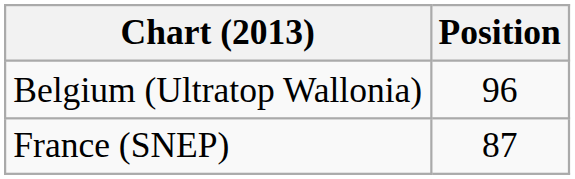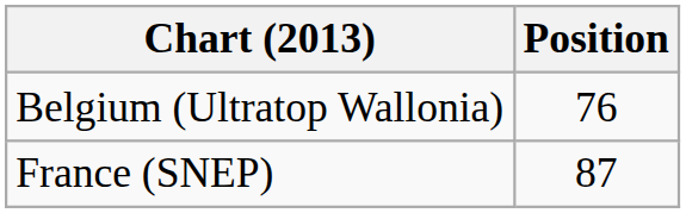Belgium (Ultratop Wallonia) | Position: 96 -> 76
